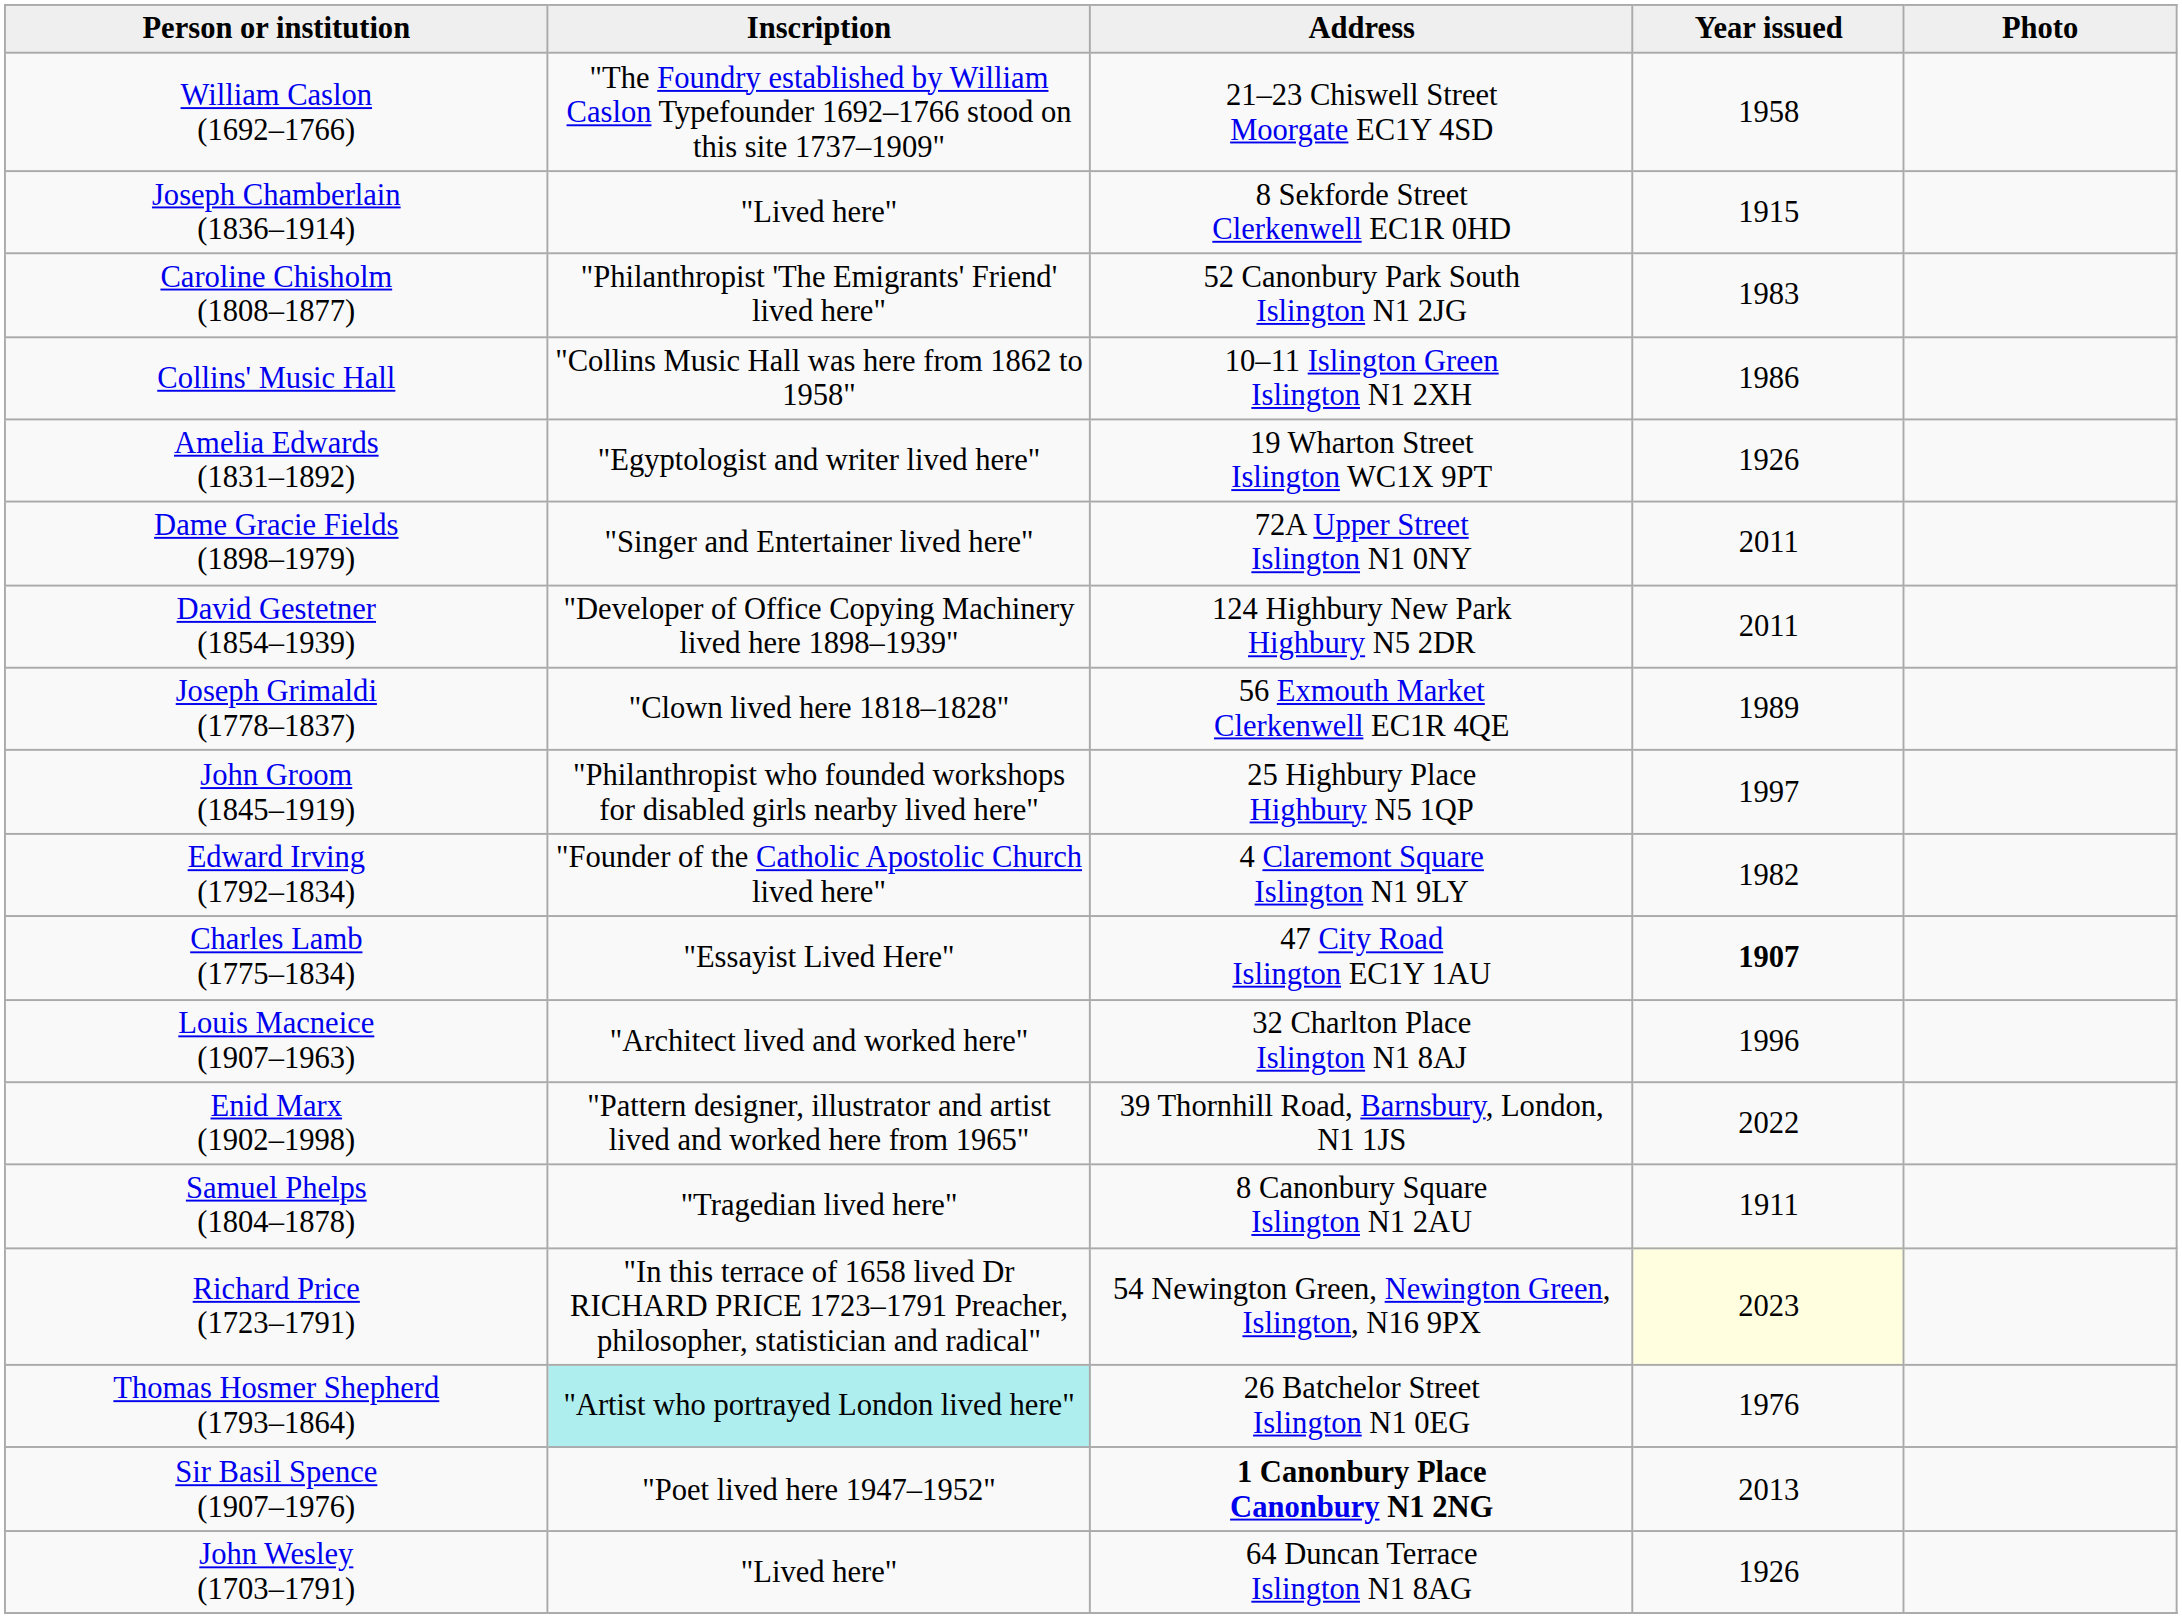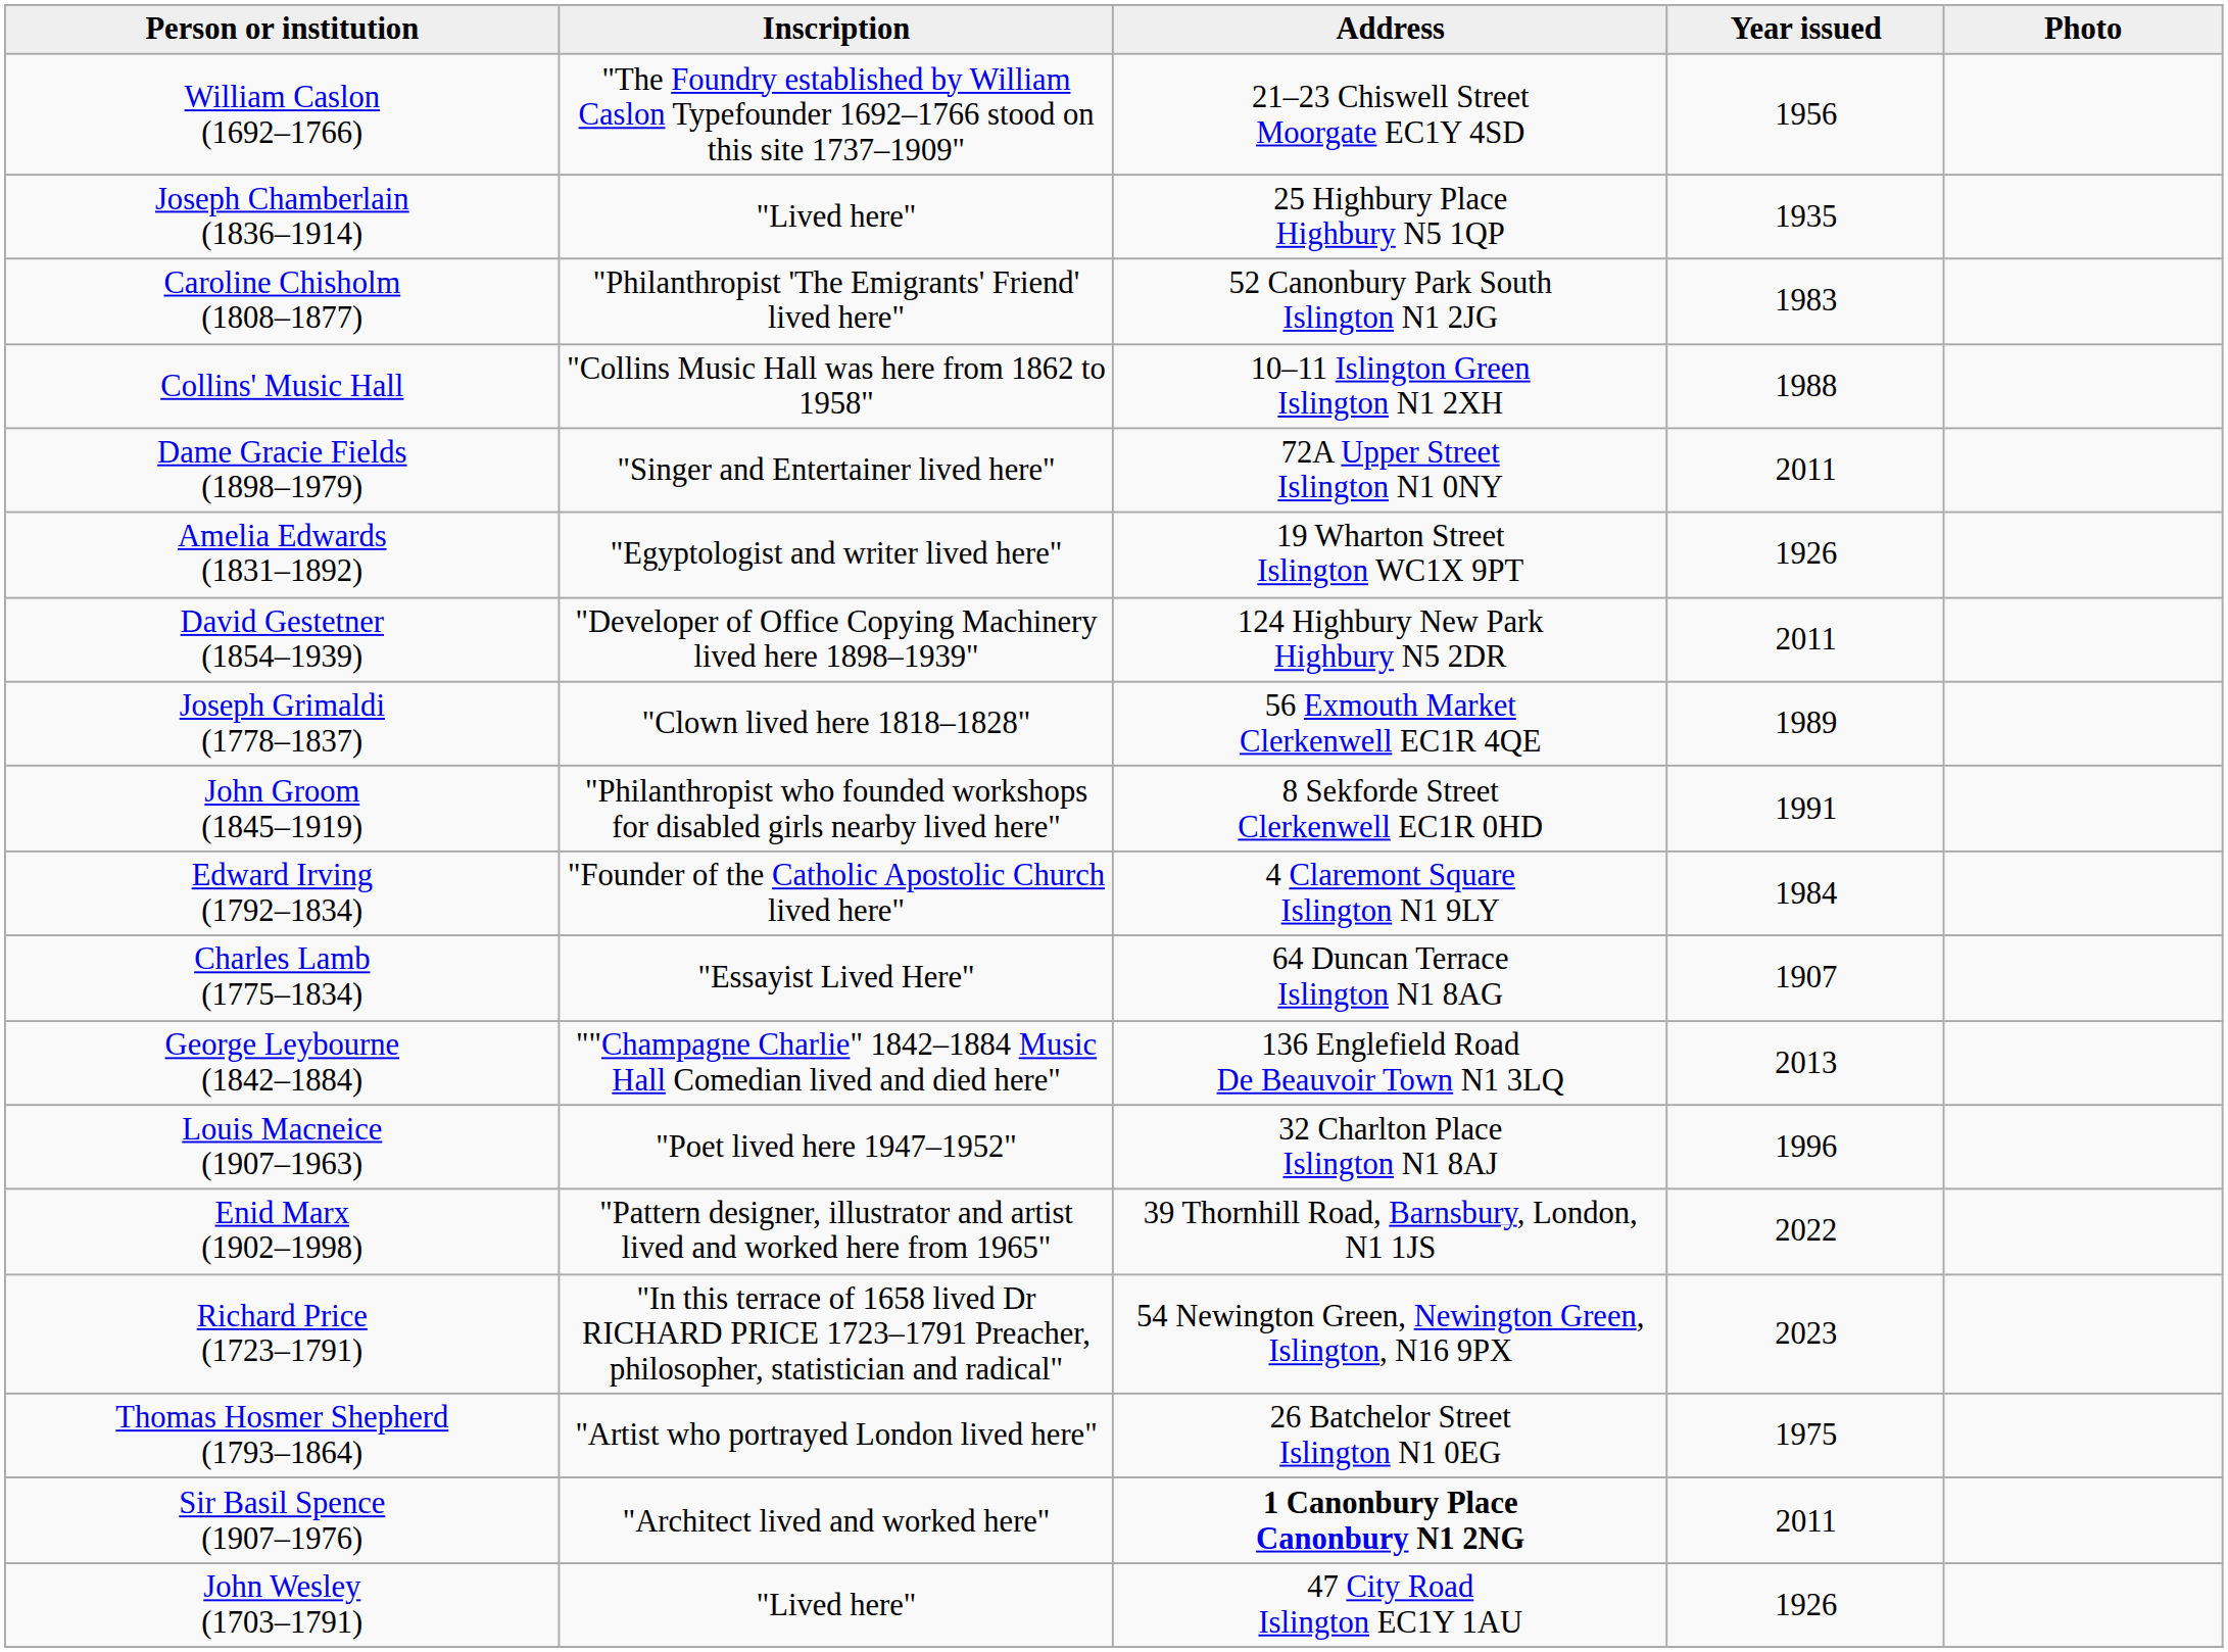William Caslon (1692–1766) | Year issued: 1958 -> 1956
Joseph Chamberlain (1836–1914) | Address: 8 Sekforde Street Clerkenwell EC1R 0HD -> 25 Highbury Place Highbury N5 1QP
Joseph Chamberlain (1836–1914) | Year issued: 1915 -> 1935
Collins' Music Hall | Year issued: 1986 -> 1988
rows swapped: Amelia Edwards (1831–1892) <-> Dame Gracie Fields (1898–1979)
John Groom (1845–1919) | Address: 25 Highbury Place Highbury N5 1QP -> 8 Sekforde Street Clerkenwell EC1R 0HD
John Groom (1845–1919) | Year issued: 1997 -> 1991
Edward Irving (1792–1834) | Year issued: 1982 -> 1984
Charles Lamb (1775–1834) | Address: 47 City Road Islington EC1Y 1AU -> 64 Duncan Terrace Islington N1 8AG
Charles Lamb (1775–1834) | Year issued: bold -> normal
+ row: George Leybourne (1842–1884) | ""Champagne Charlie" 1842–1884 Music Hall Comedian lived and died here" | 136 Englefield Road De Beauvoir Town N1 3LQ | 2013
Louis Macneice (1907–1963) | Inscription: "Architect lived and worked here" -> "Poet lived here 1947–1952"
- row: Samuel Phelps (1804–1878) | "Tragedian lived here" | 8 Canonbury Square Islington N1 2AU | 1911
Richard Price (1723–1791) | Year issued: lightyellow background -> no background
Thomas Hosmer Shepherd (1793–1864) | Inscription: paleturquoise background -> no background
Thomas Hosmer Shepherd (1793–1864) | Year issued: 1976 -> 1975
Sir Basil Spence (1907–1976) | Inscription: "Poet lived here 1947–1952" -> "Architect lived and worked here"
Sir Basil Spence (1907–1976) | Year issued: 2013 -> 2011
John Wesley (1703–1791) | Address: 64 Duncan Terrace Islington N1 8AG -> 47 City Road Islington EC1Y 1AU
